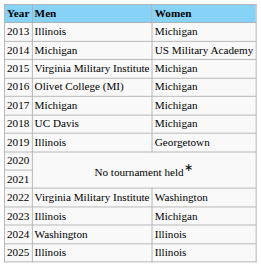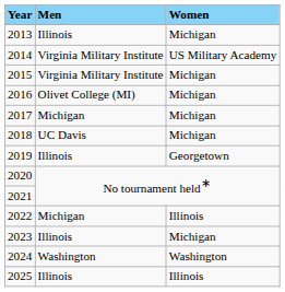2014 | Men: Michigan -> Virginia Military Institute
2022 | Men: Virginia Military Institute -> Michigan
2022 | Women: Washington -> Illinois
2024 | Women: Illinois -> Washington
